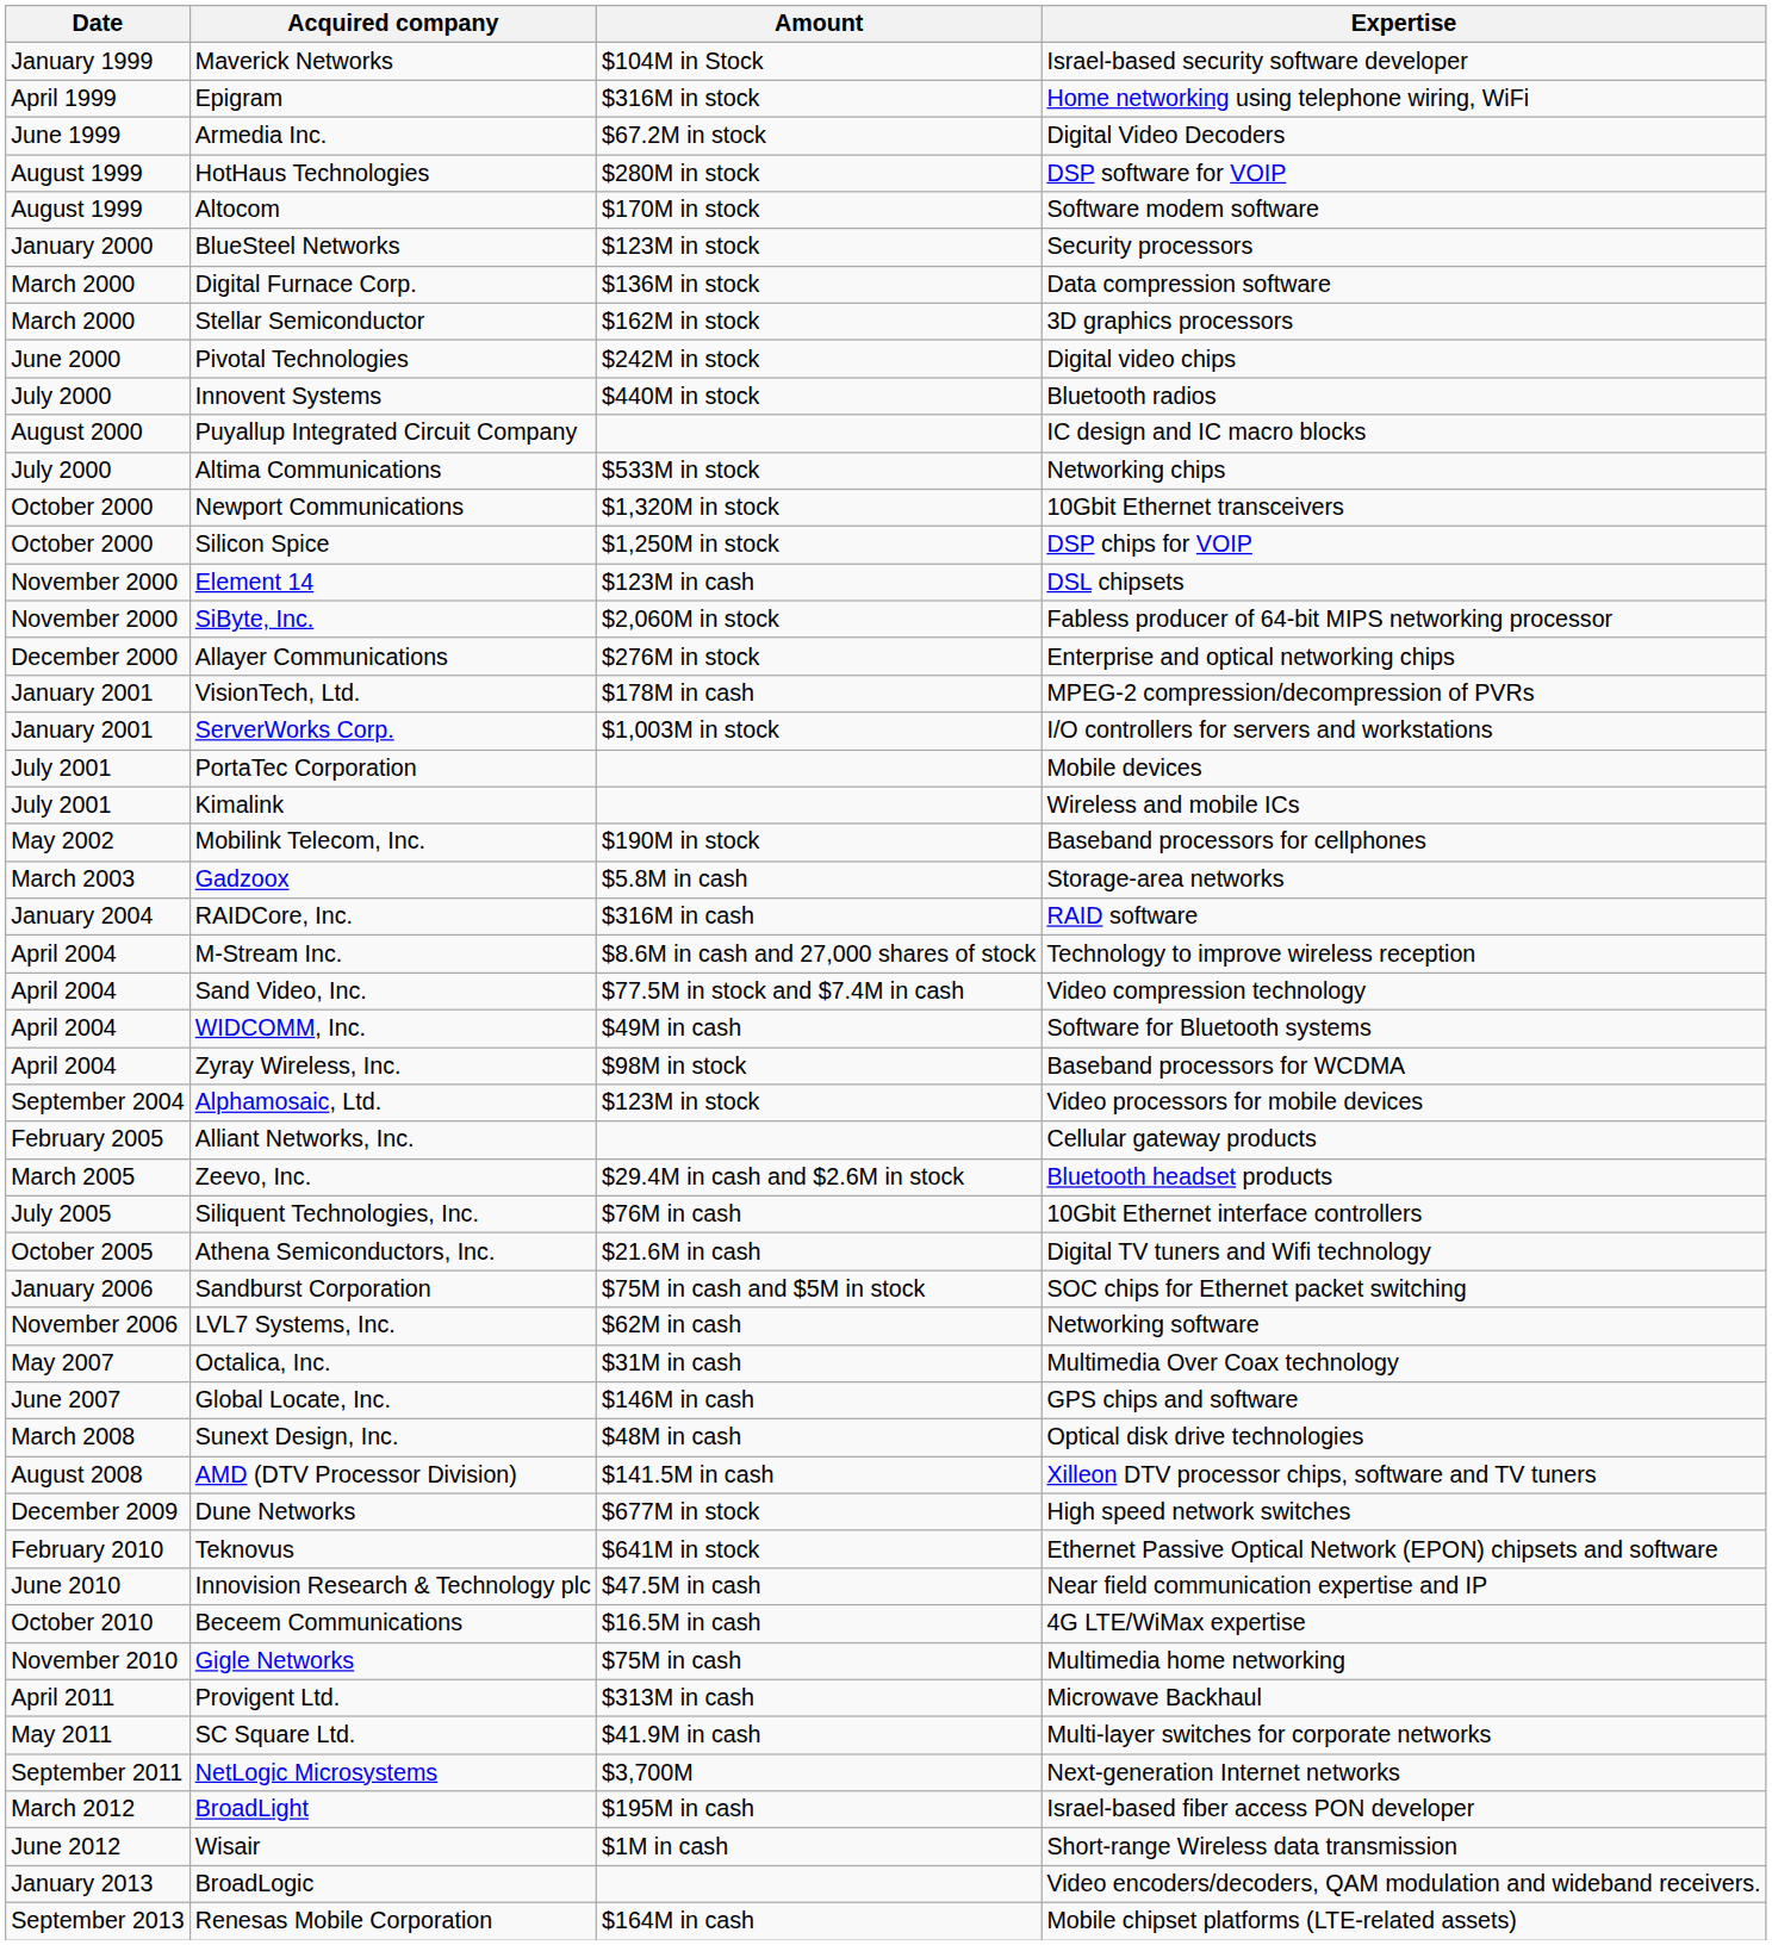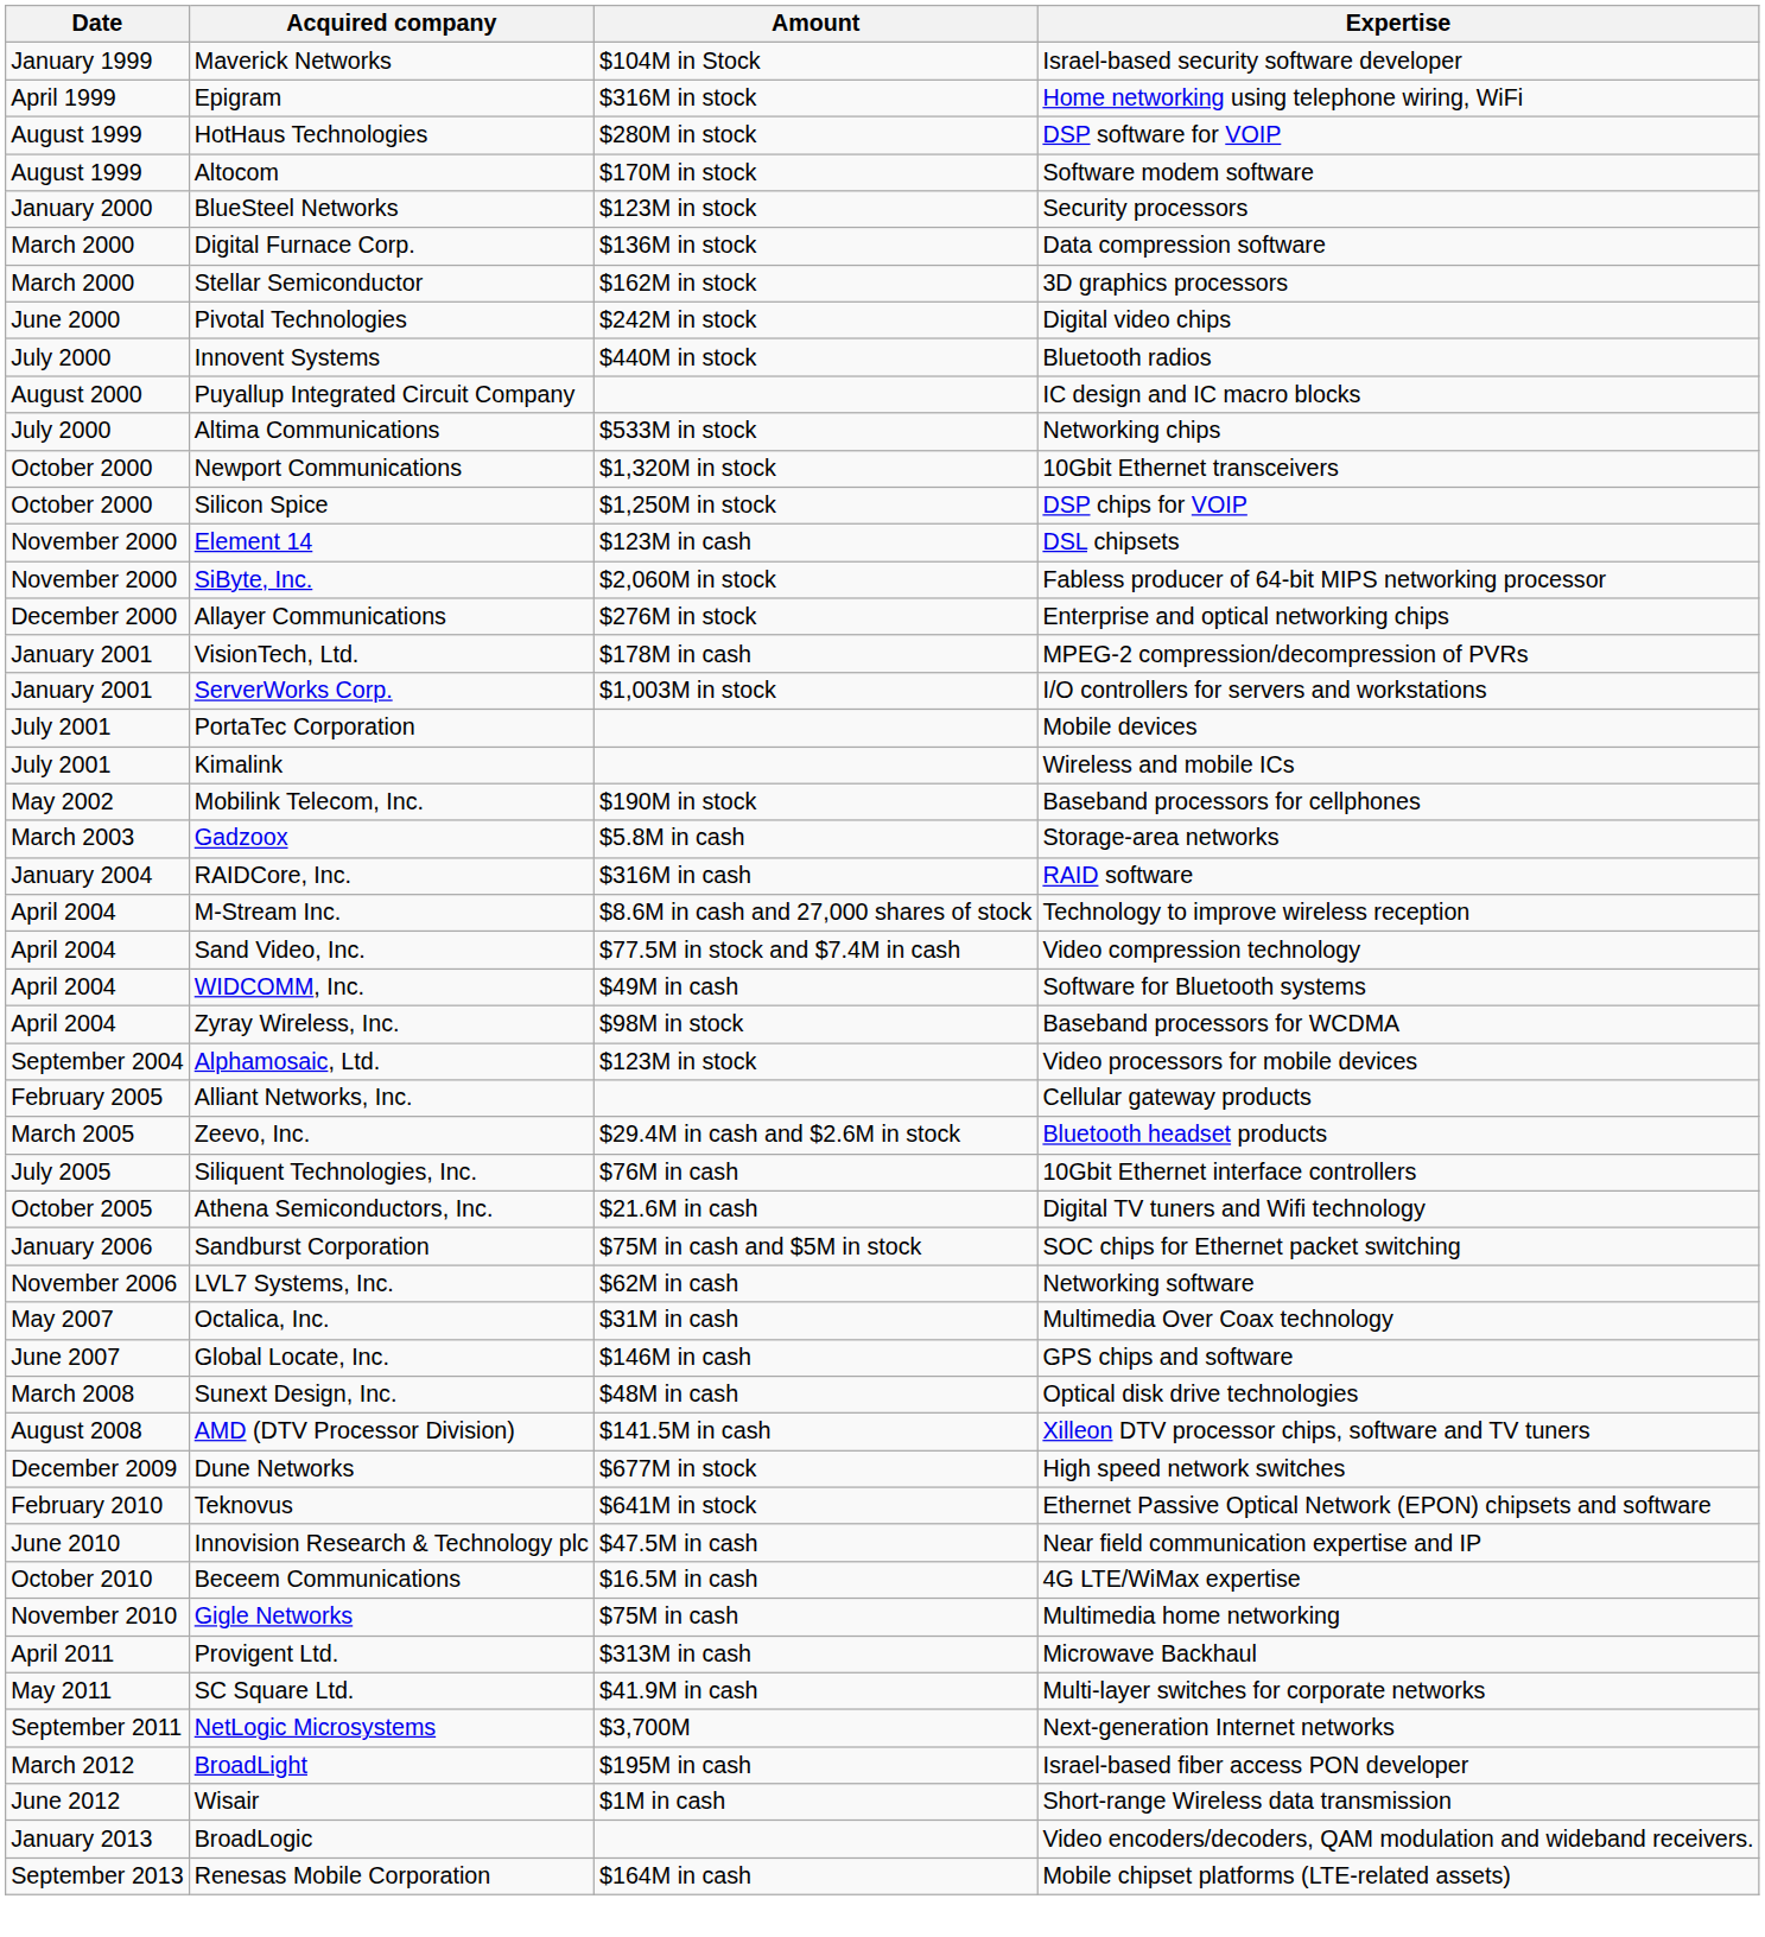- row: June 1999 | Armedia Inc. | $67.2M in stock | Digital Video Decoders
